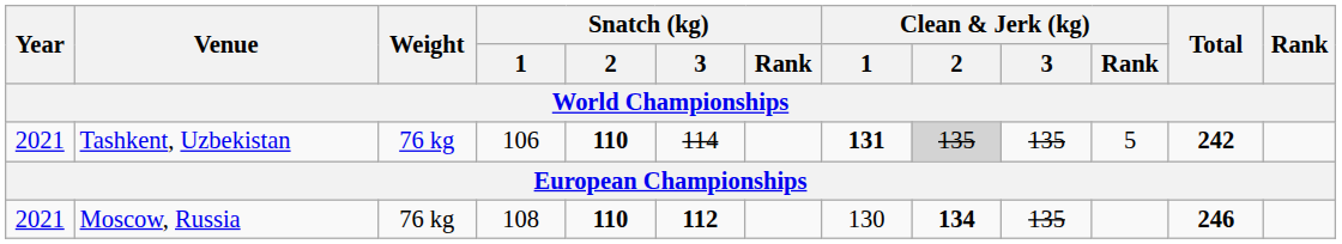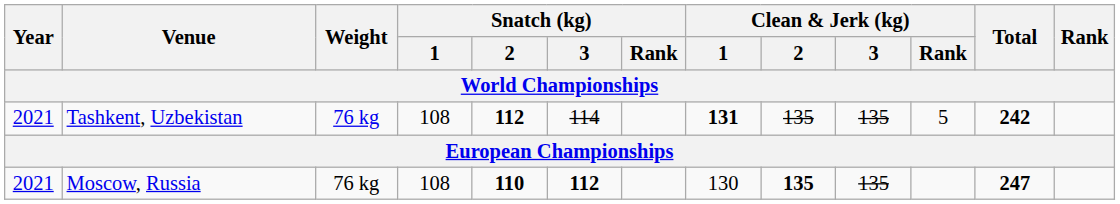Tashkent, Uzbekistan | Snatch (kg) / 1: 106 -> 108
Tashkent, Uzbekistan | Snatch (kg) / 2: 110 -> 112
Tashkent, Uzbekistan | Clean & Jerk (kg) / 2: lightgrey background -> no background
Moscow, Russia | Clean & Jerk (kg) / 2: 134 -> 135
Moscow, Russia | Total: 246 -> 247
